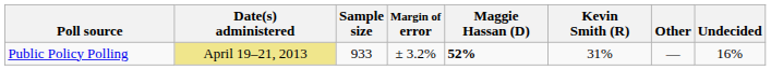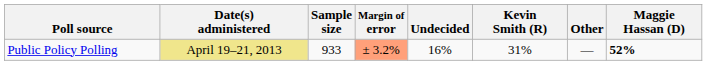columns swapped: Maggie Hassan (D) <-> Undecided
Public Policy Polling | Margin of error: no background -> lightsalmon background
